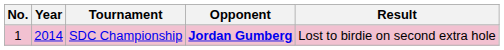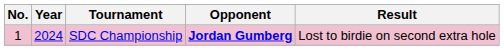SDC Championship | Year: 2014 -> 2024
